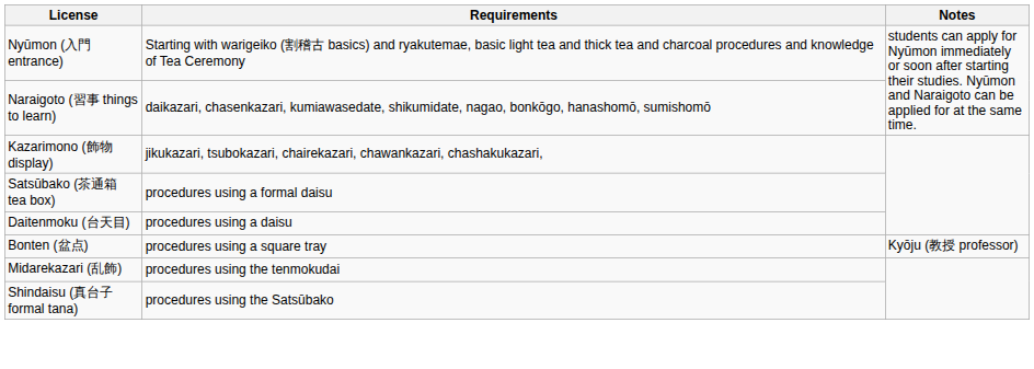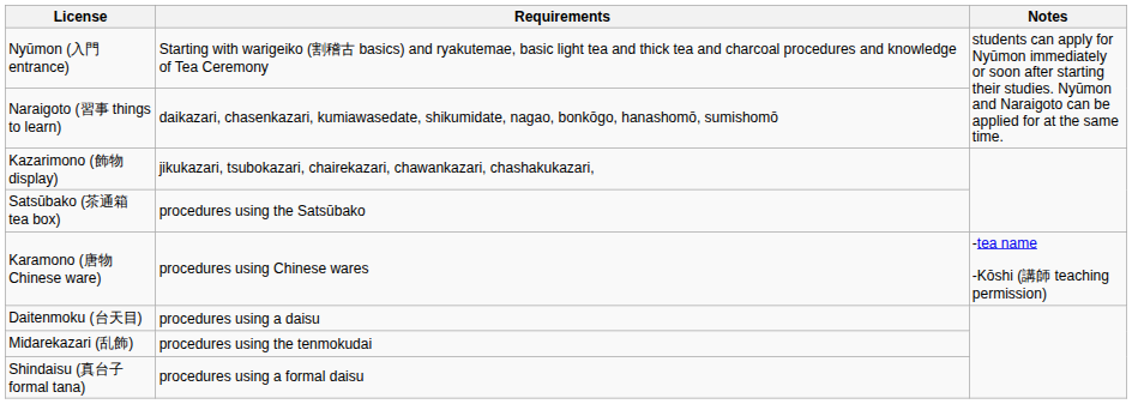Satsūbako (茶通箱 tea box) | Requirements: procedures using a formal daisu -> procedures using the Satsūbako
+ row: Karamono (唐物 Chinese ware) | procedures using Chinese wares | -tea name -Kōshi (講師 teaching permission)
- row: Bonten (盆点) | procedures using a square tray | Kyōju (教授 professor)
Shindaisu (真台子 formal tana) | Requirements: procedures using the Satsūbako -> procedures using a formal daisu
